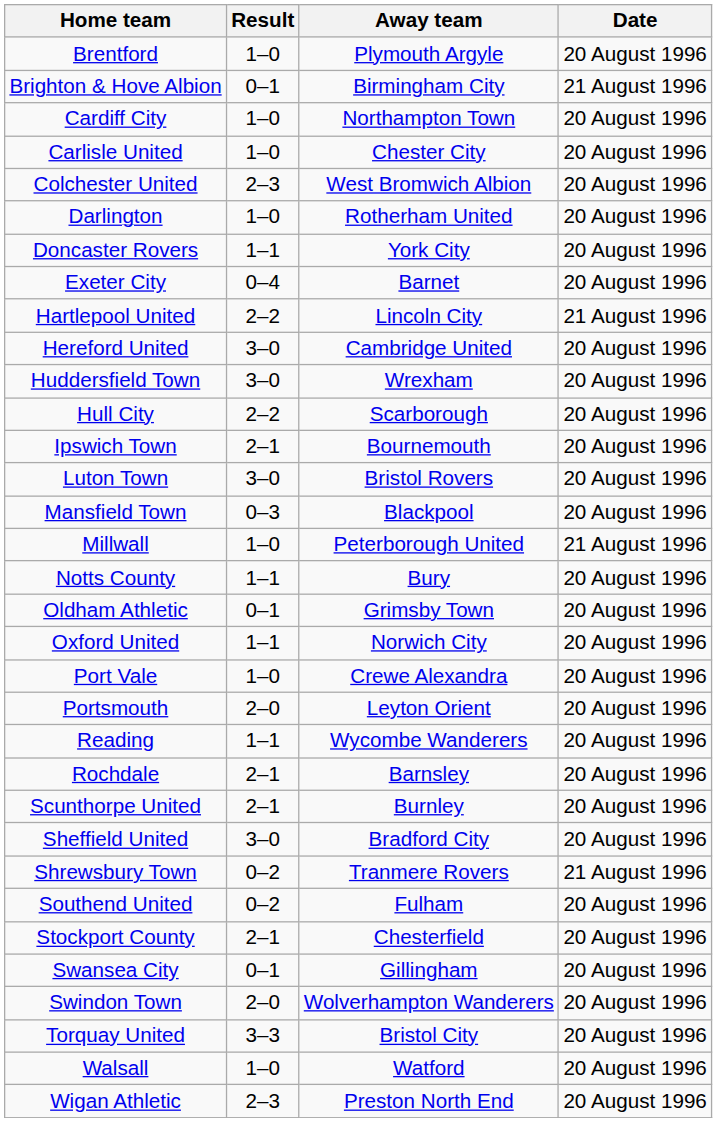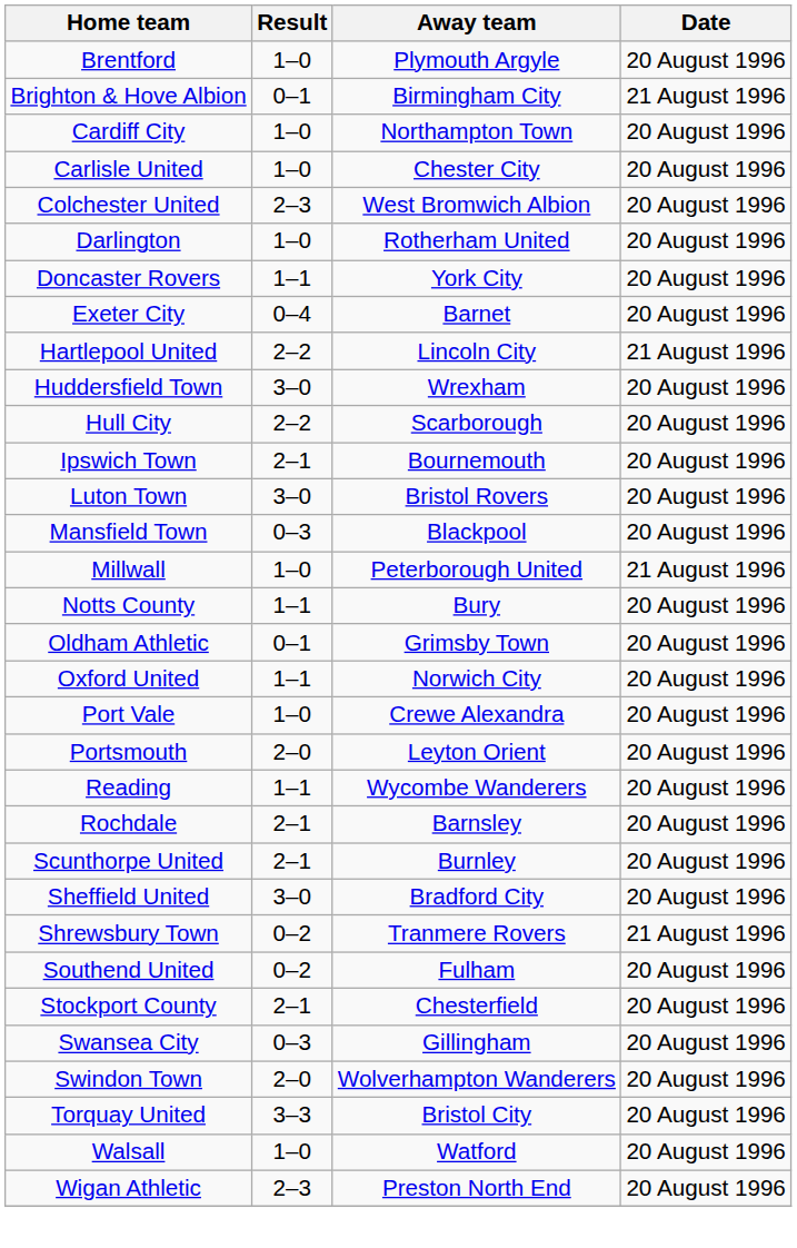- row: Hereford United | 3–0 | Cambridge United | 20 August 1996
Swansea City | Result: 0–1 -> 0–3
